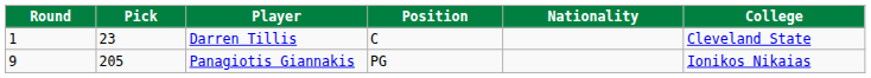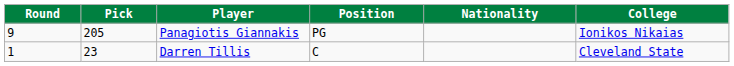rows swapped: Darren Tillis <-> Panagiotis Giannakis
